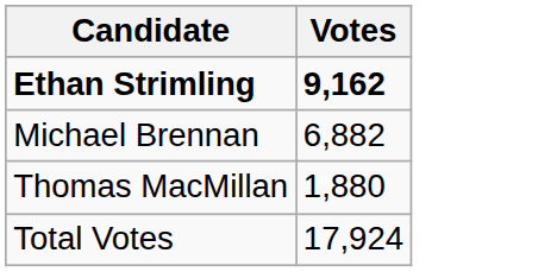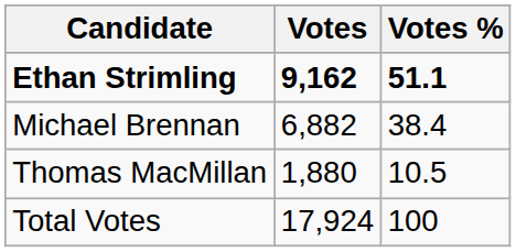+ column: Votes % | 51.1 | 38.4 | 10.5 | 100
